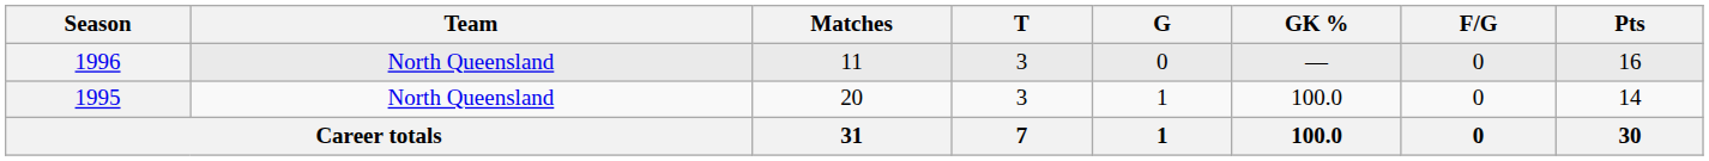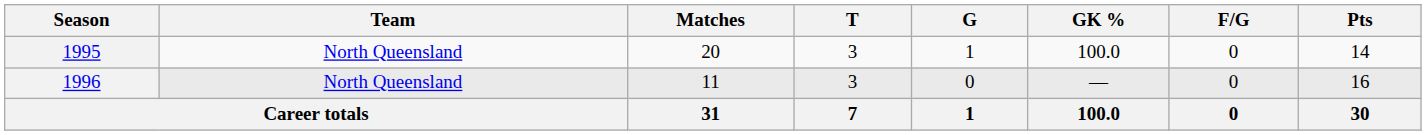rows swapped: 1995 <-> 1996
